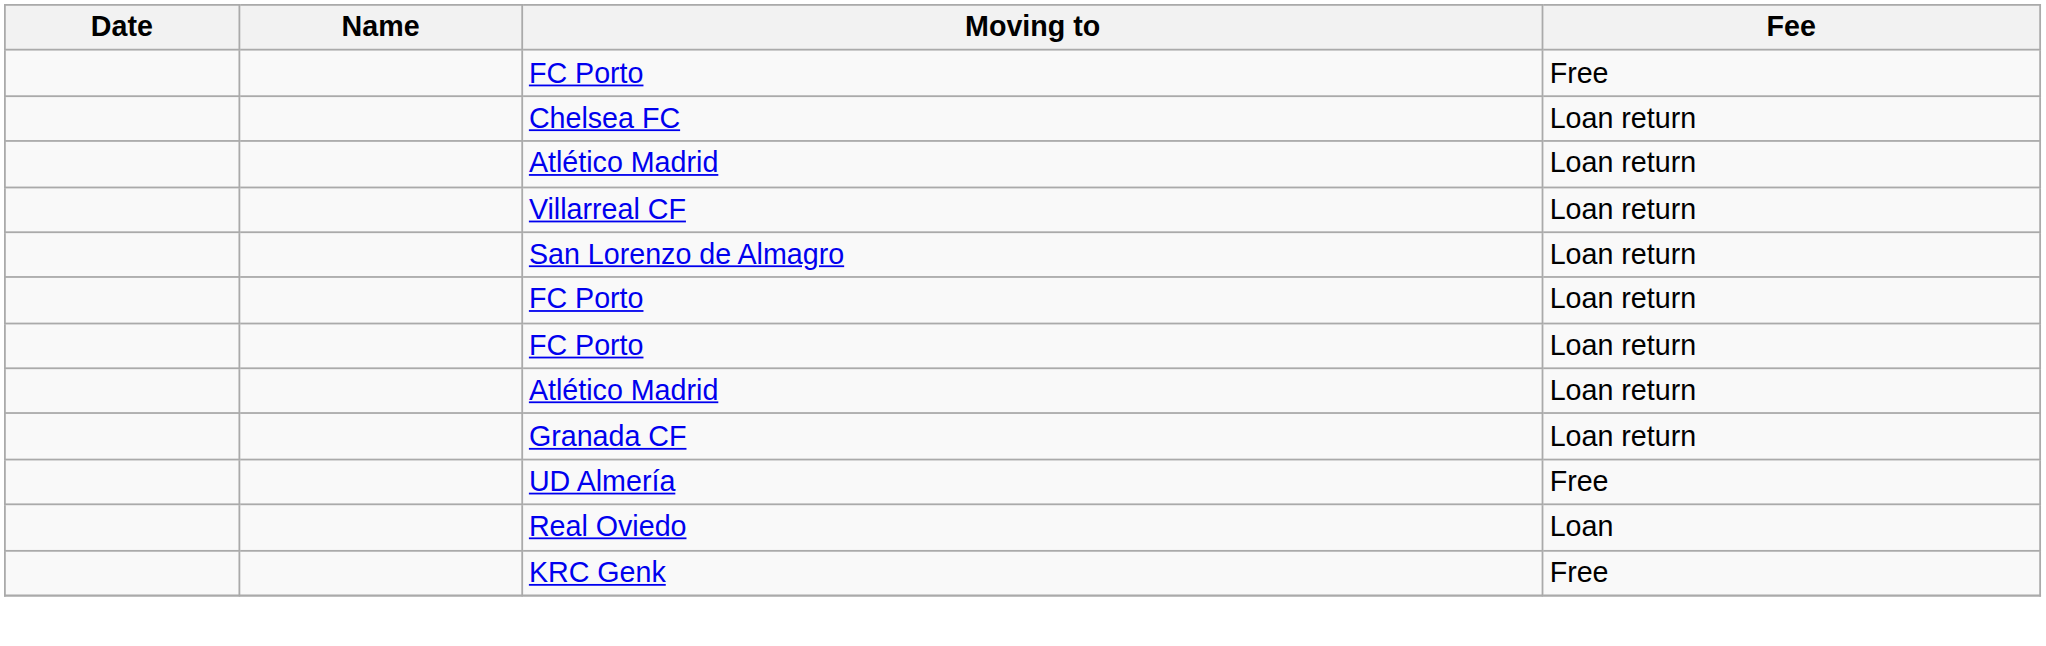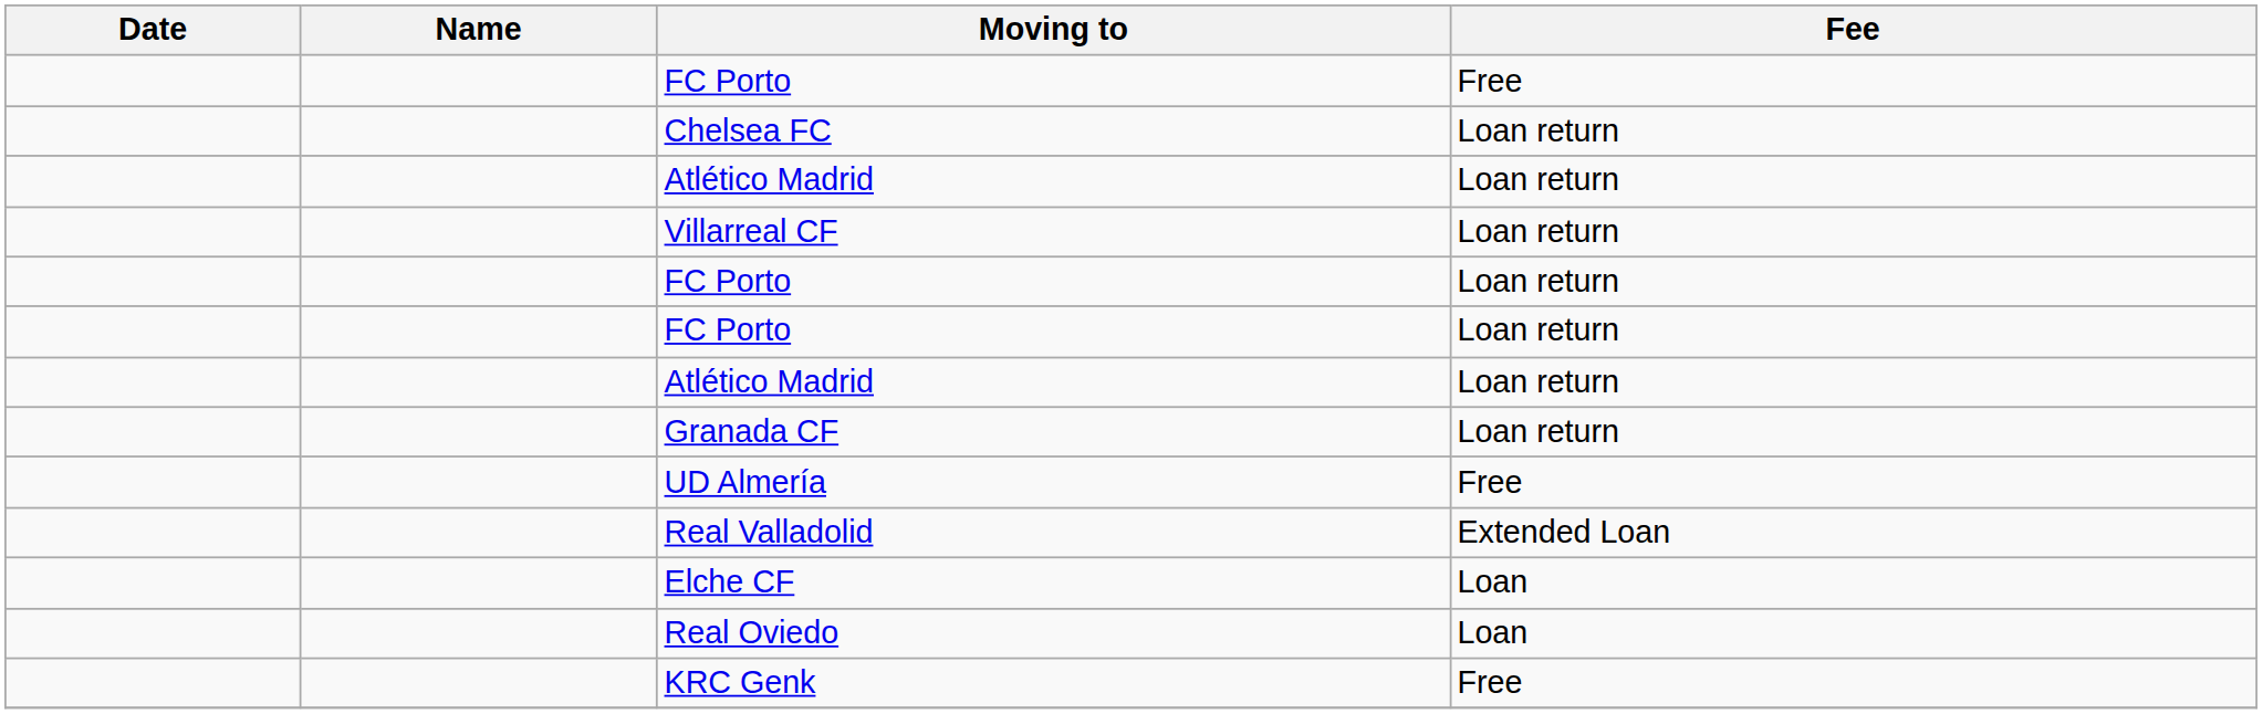- row: San Lorenzo de Almagro | Loan return
+ row: Real Valladolid | Extended Loan
+ row: Elche CF | Loan
